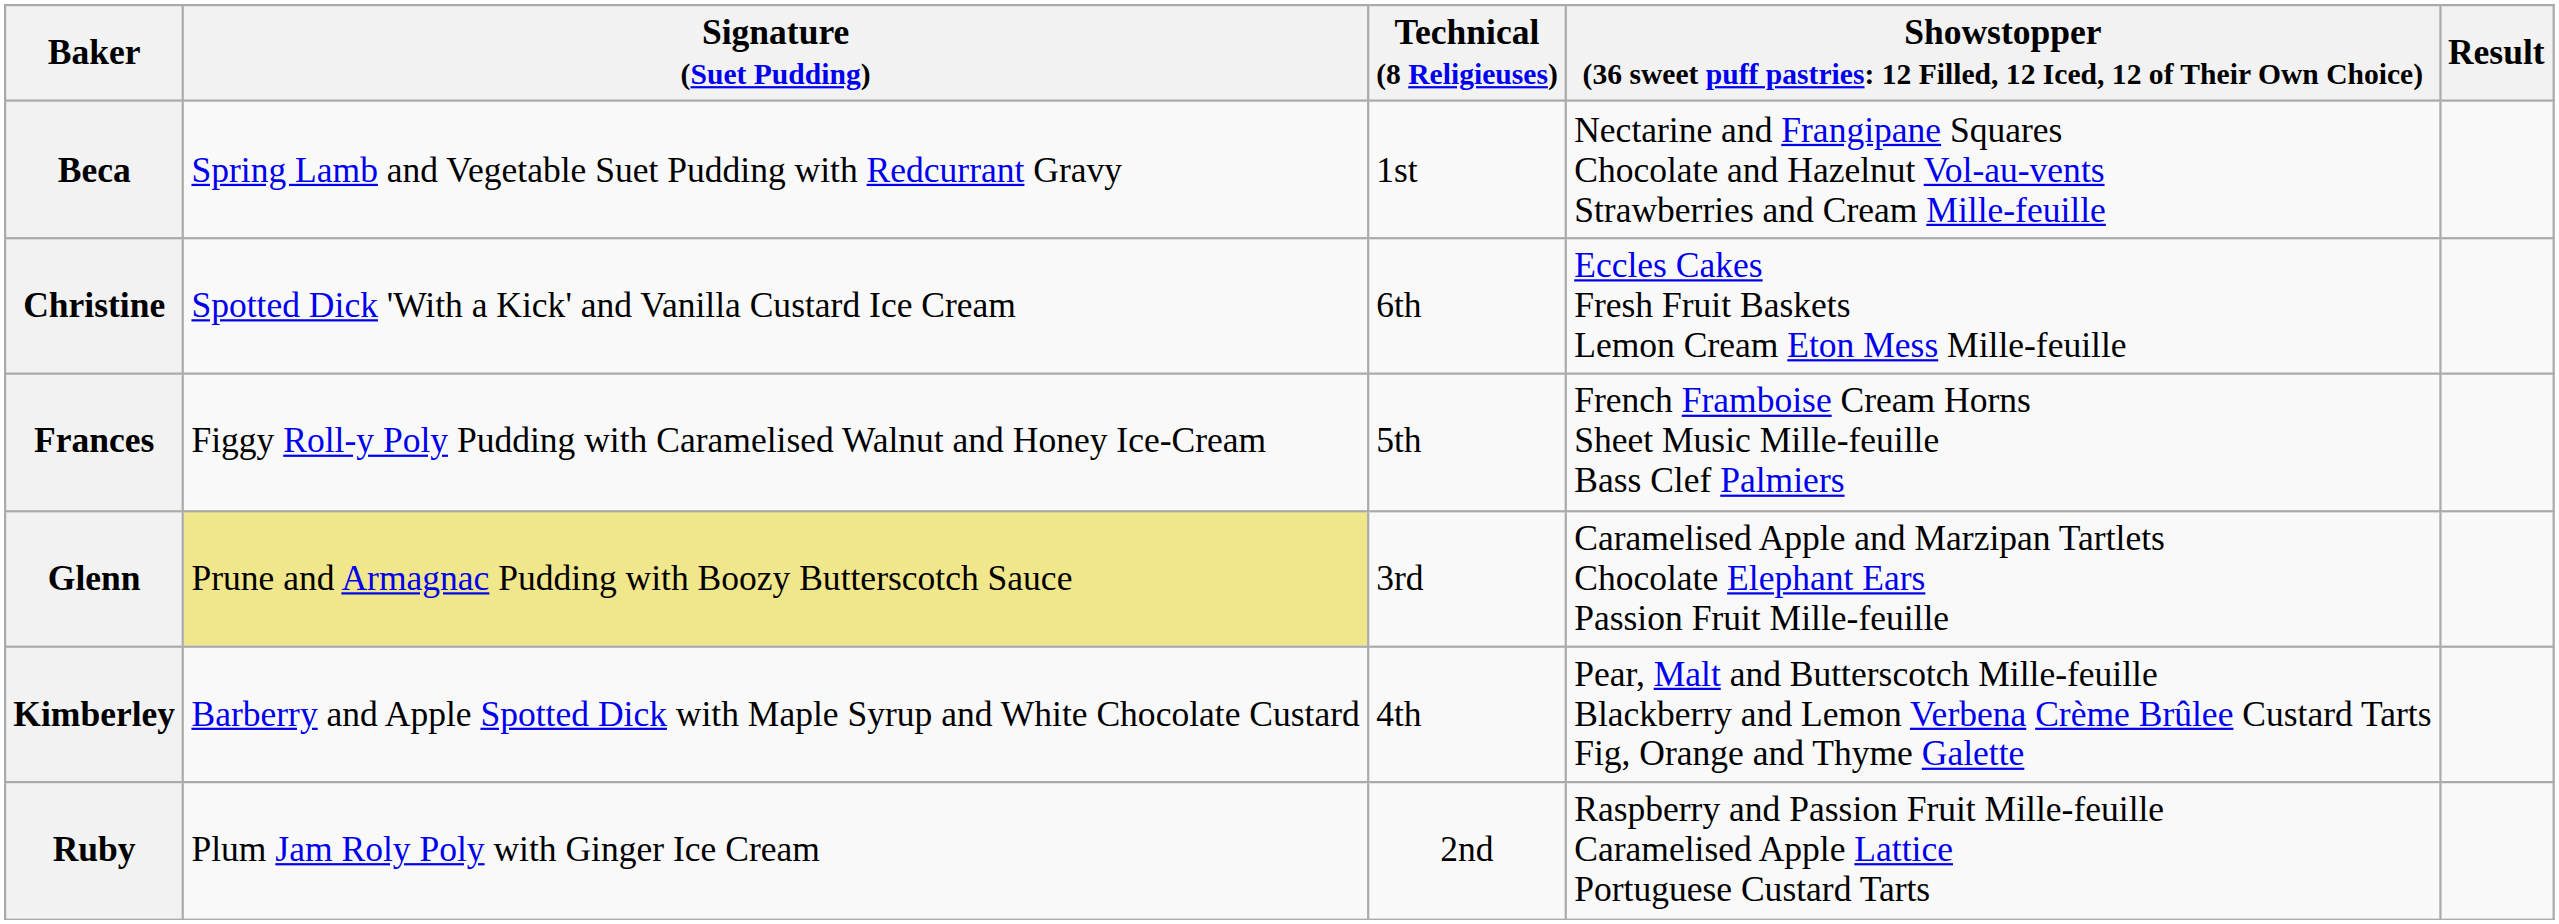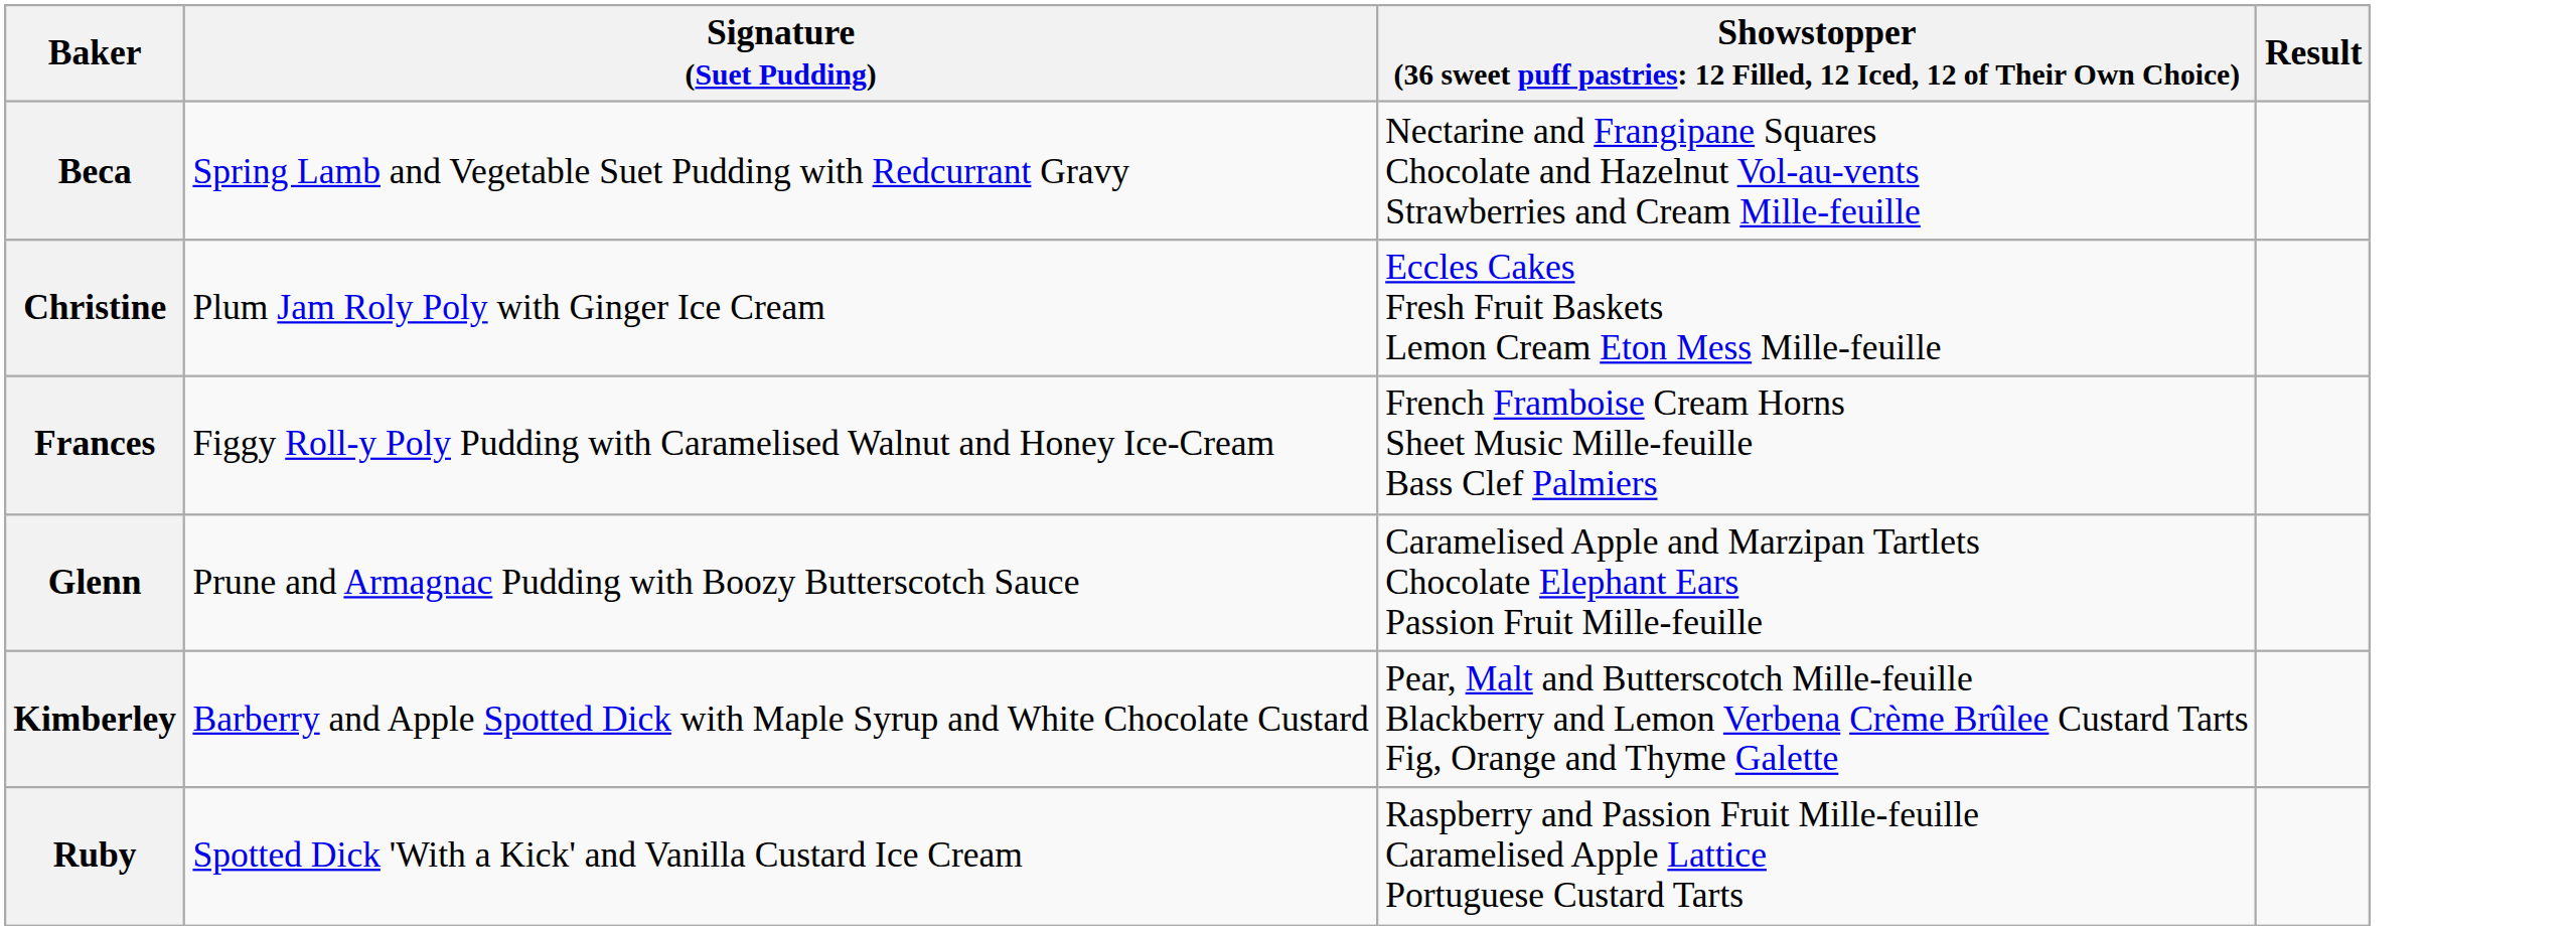- column: Technical (8 Religieuses) | 1st | 6th | 5th | 3rd | 4th | 2nd
Christine | Signature (Suet Pudding): Spotted Dick 'With a Kick' and Vanilla Custard Ice Cream -> Plum Jam Roly Poly with Ginger Ice Cream
Glenn | Signature (Suet Pudding): khaki background -> no background
Ruby | Signature (Suet Pudding): Plum Jam Roly Poly with Ginger Ice Cream -> Spotted Dick 'With a Kick' and Vanilla Custard Ice Cream
